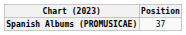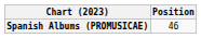Spanish Albums (PROMUSICAE) | Position: 37 -> 46
